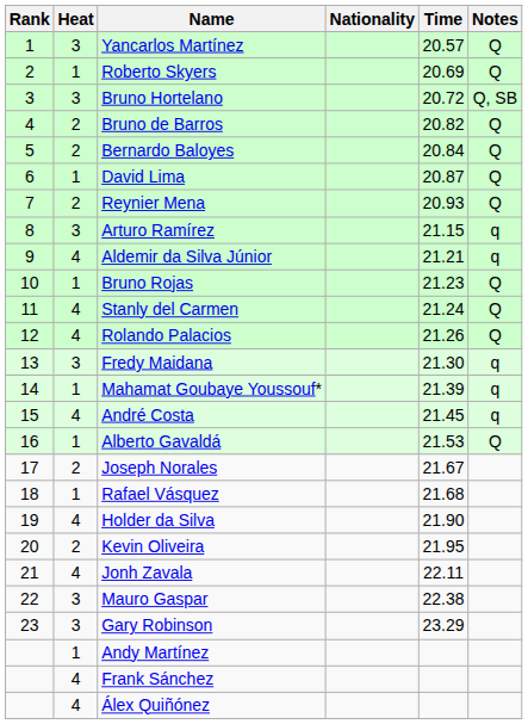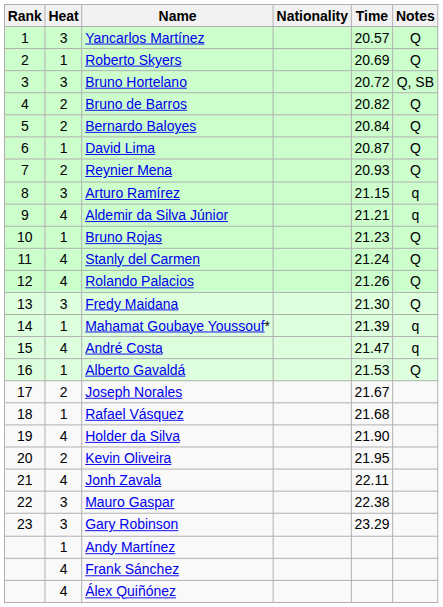Fredy Maidana | Notes: q -> Q
André Costa | Time: 21.45 -> 21.47
